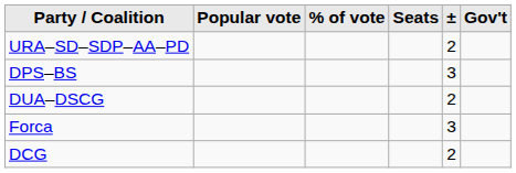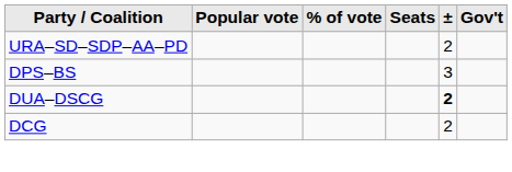DUA–DSCG | ±: normal -> bold
- row: Forca | 3
